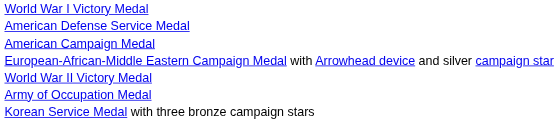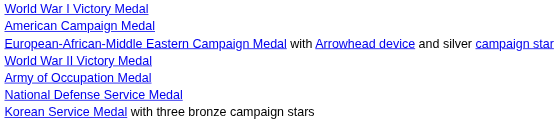- row: American Defense Service Medal
+ row: National Defense Service Medal
